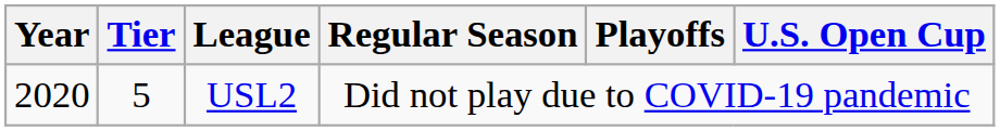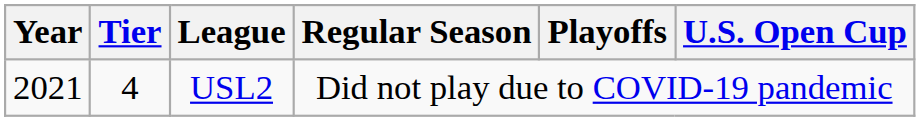USL2 | Year: 2020 -> 2021
USL2 | Tier: 5 -> 4
